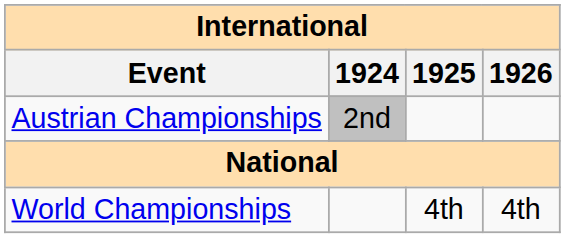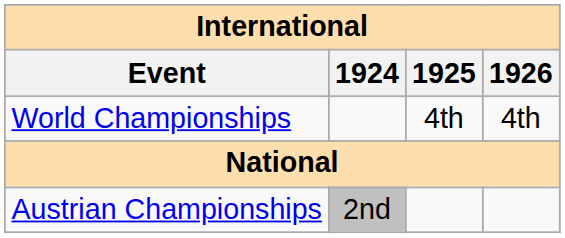rows swapped: World Championships <-> Austrian Championships
